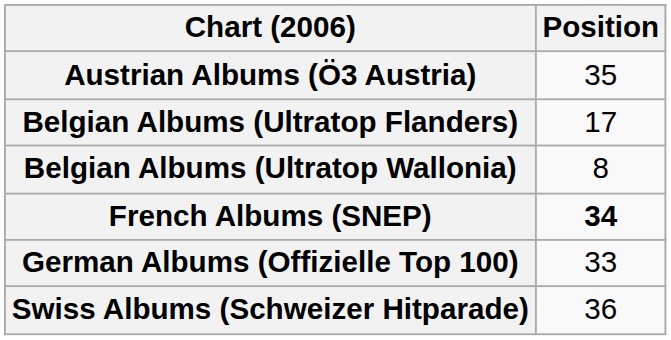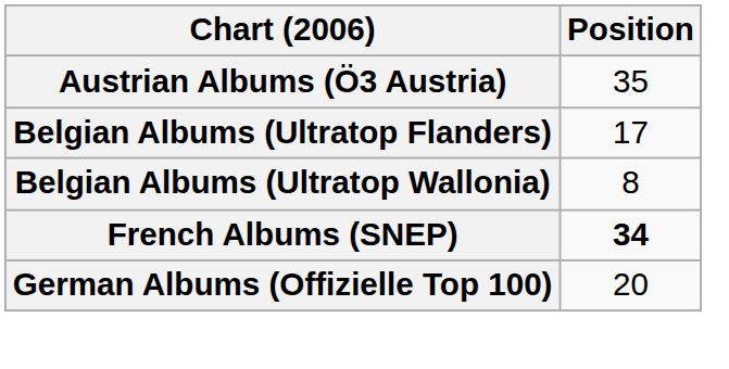German Albums (Offizielle Top 100) | Position: 33 -> 20
- row: Swiss Albums (Schweizer Hitparade) | 36
